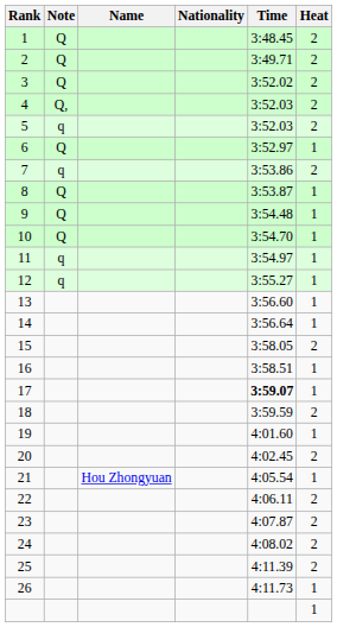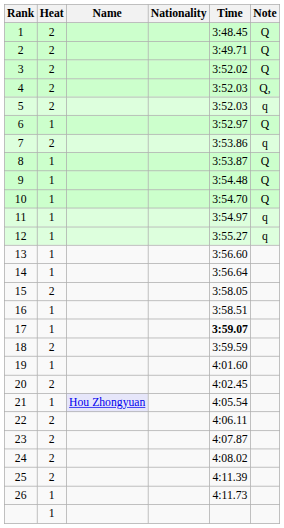columns swapped: Heat <-> Note
21 | Name: no background -> lavender background
